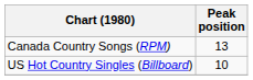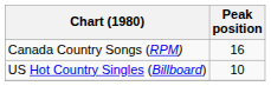Canada Country Songs (RPM) | Peak position: 13 -> 16
